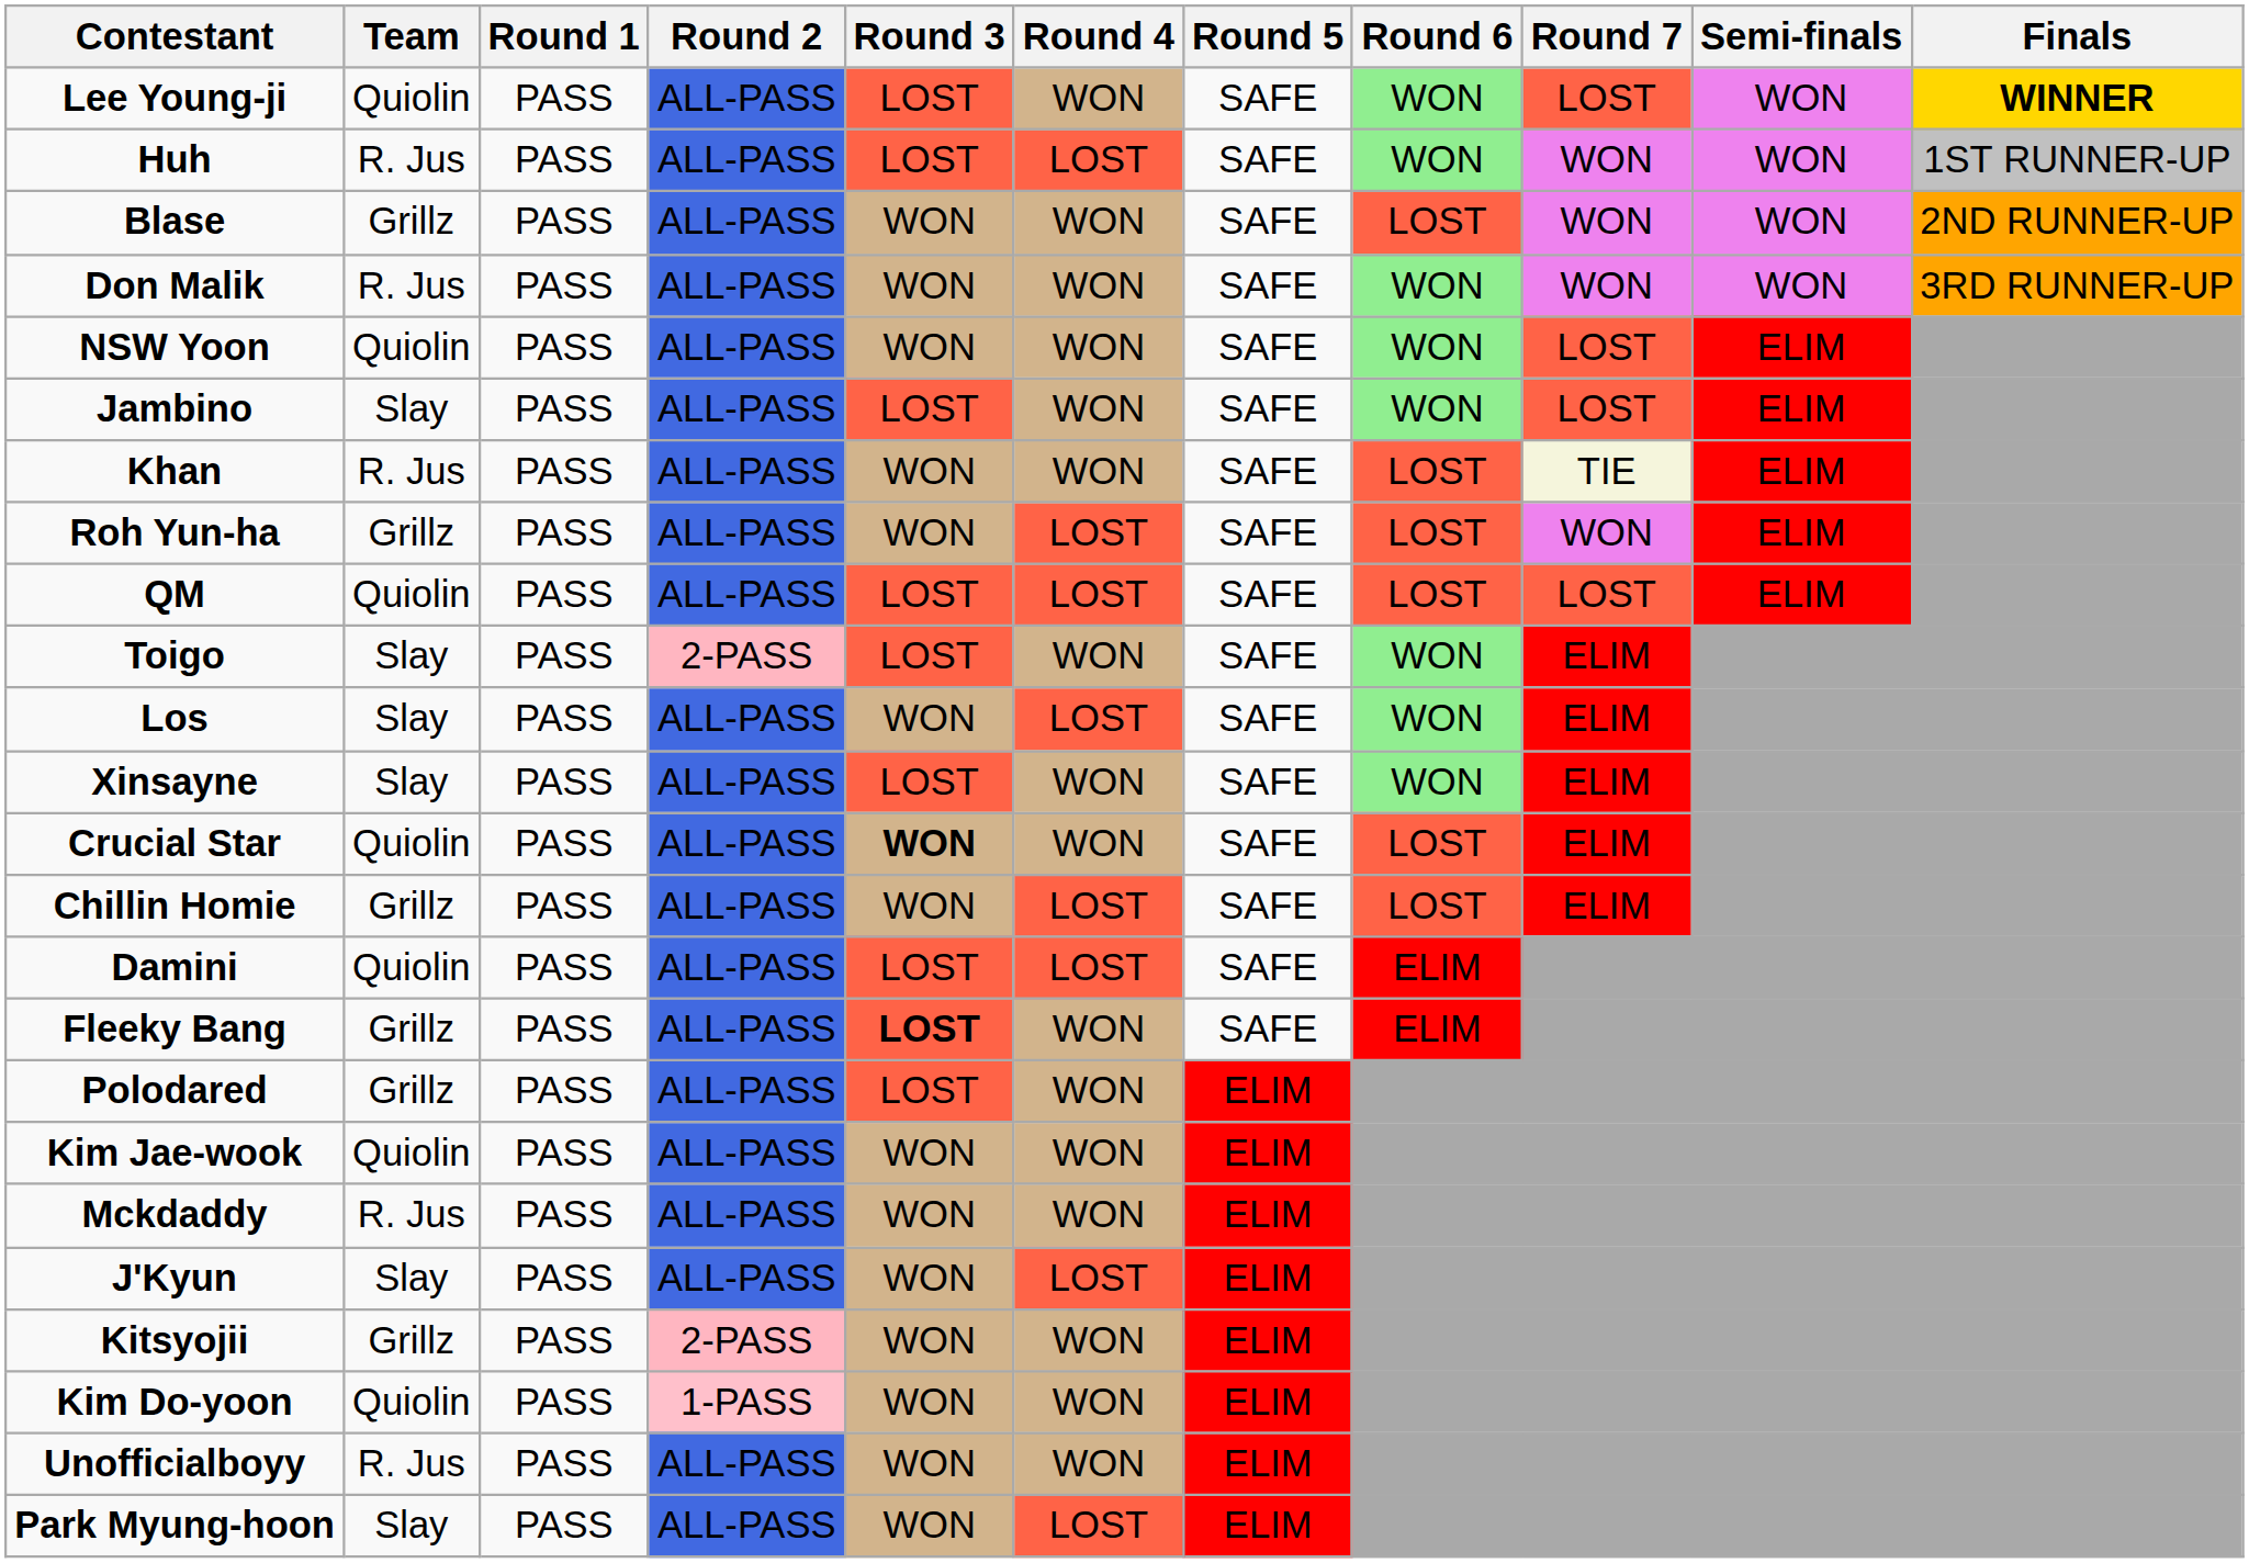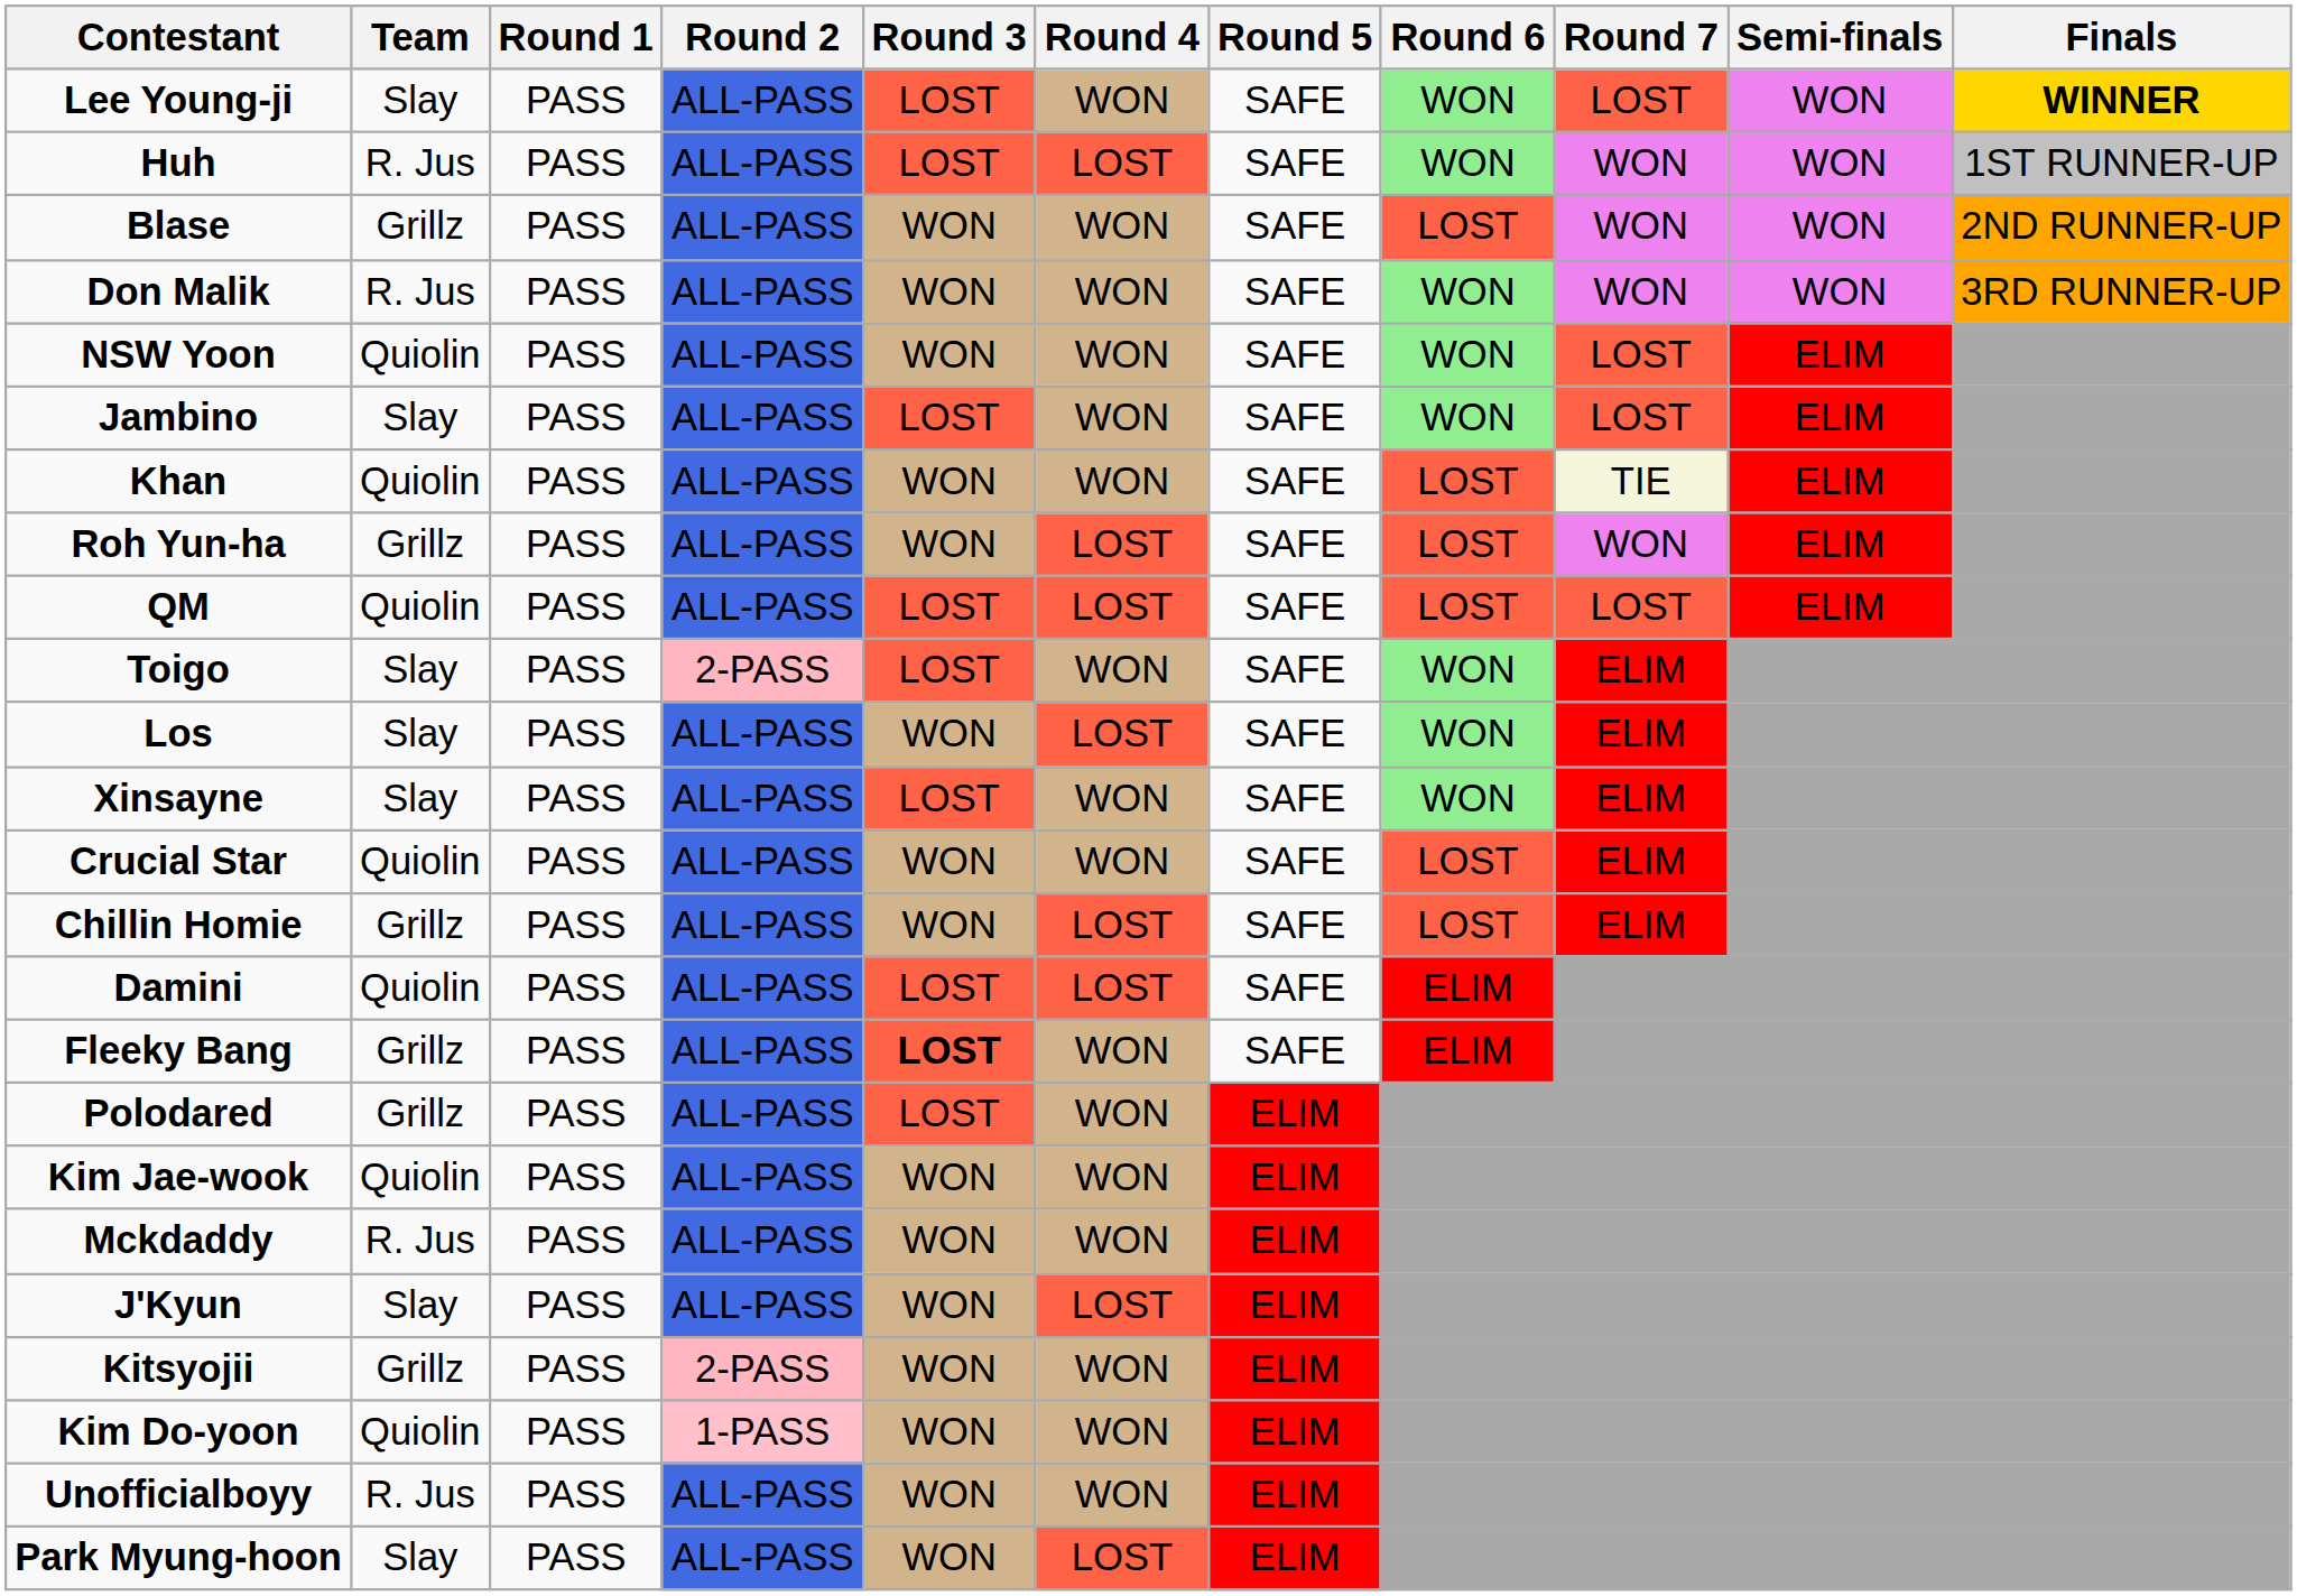Lee Young-ji | Team: Quiolin -> Slay
Khan | Team: R. Jus -> Quiolin
Crucial Star | Round 3: bold -> normal
